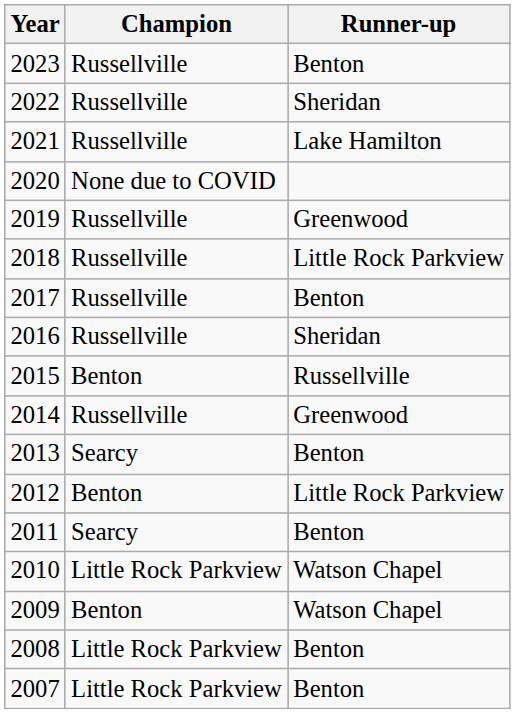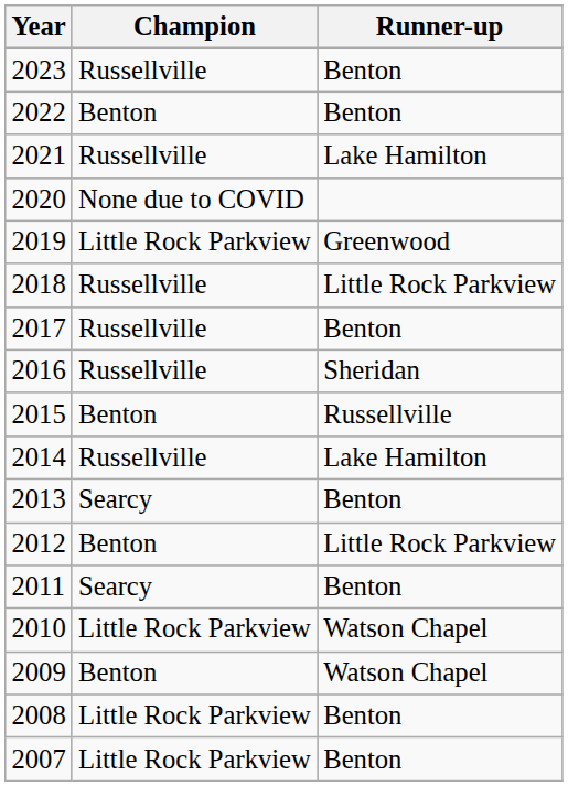2022 | Champion: Russellville -> Benton
2022 | Runner-up: Sheridan -> Benton
2019 | Champion: Russellville -> Little Rock Parkview
2014 | Runner-up: Greenwood -> Lake Hamilton
